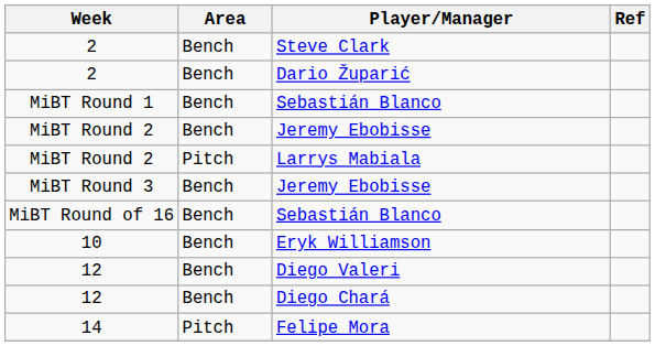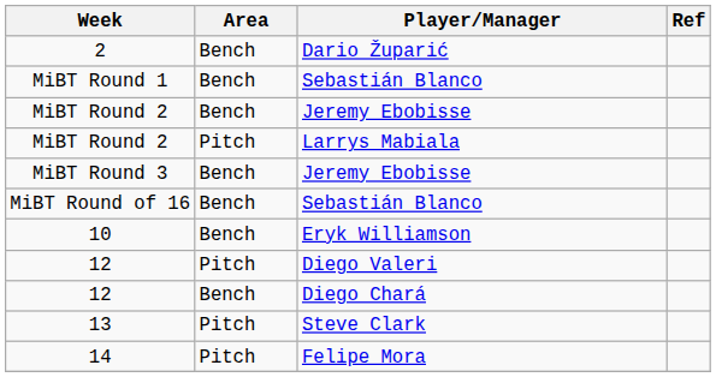- row: 2 | Bench | Steve Clark
12 / Diego Valeri | Area: Bench -> Pitch
+ row: 13 | Pitch | Steve Clark
